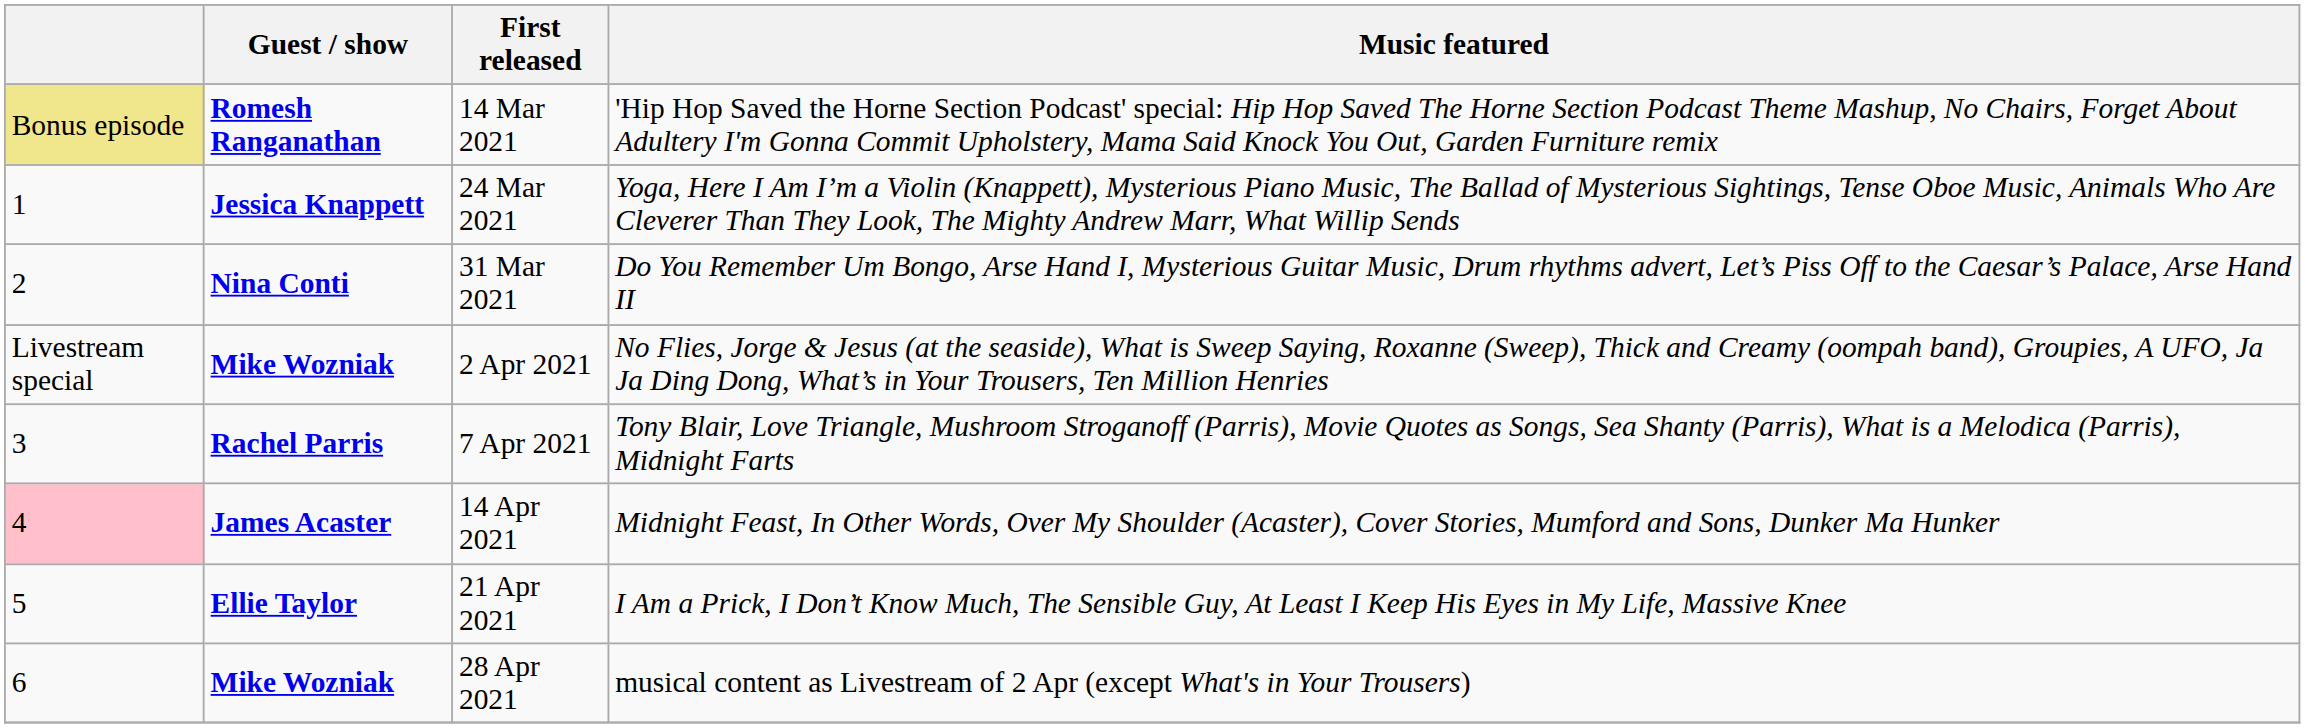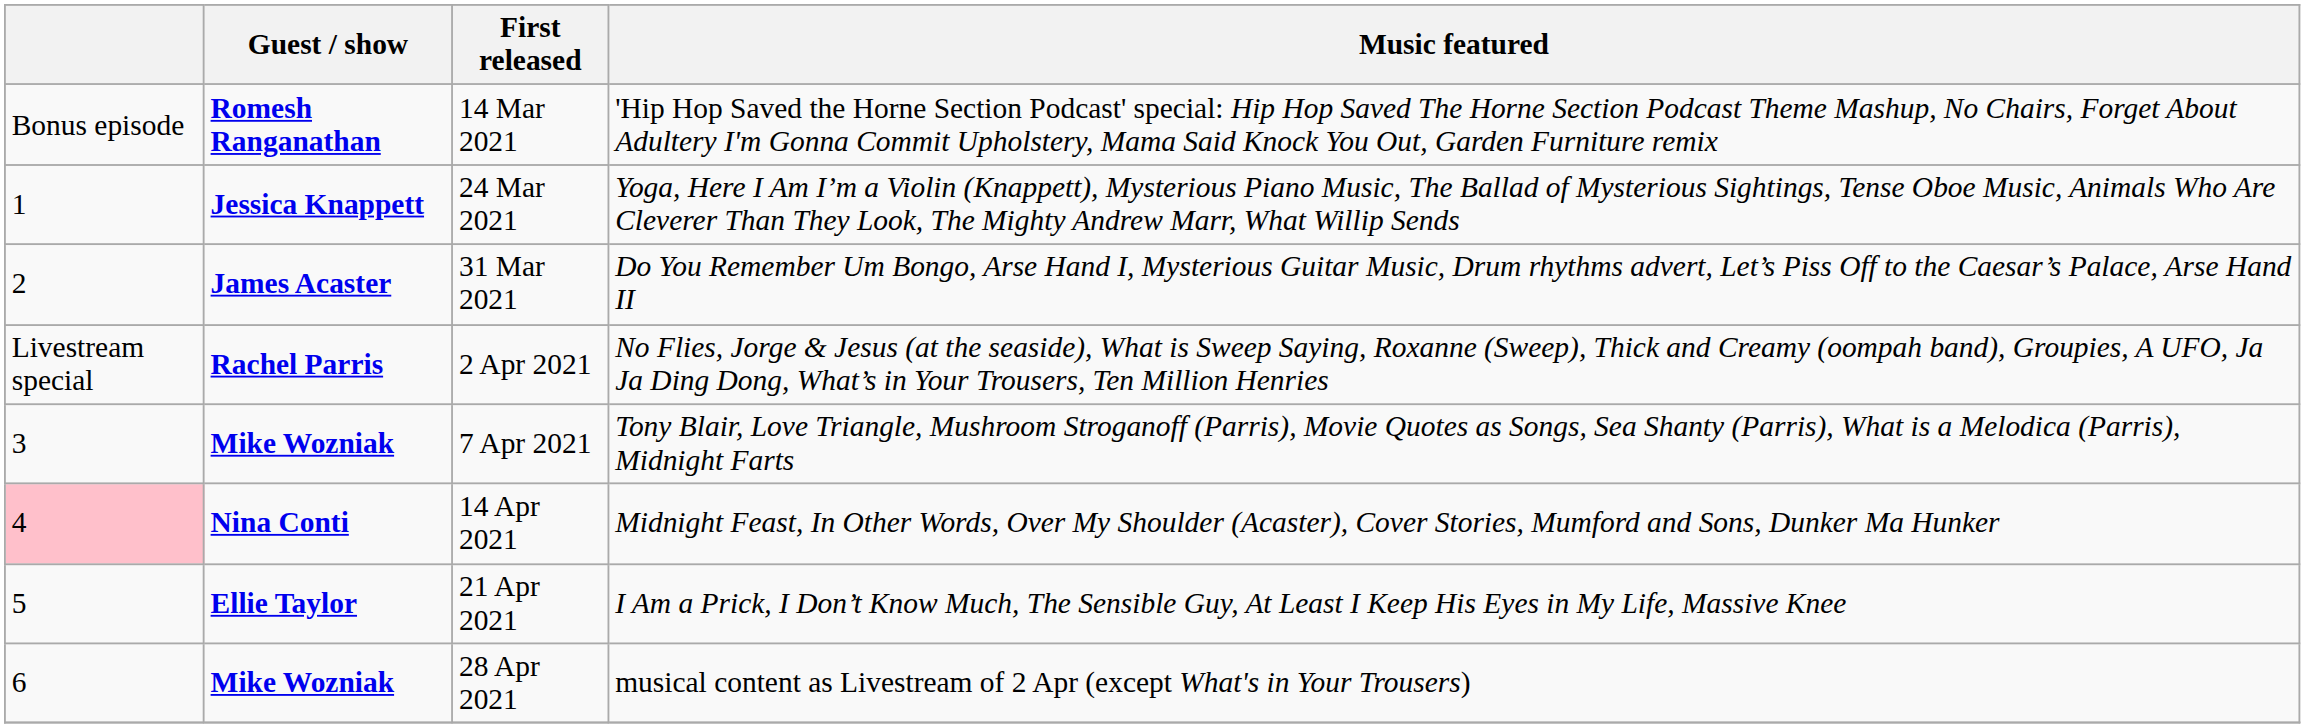14 Mar 2021 | column 1: khaki background -> no background
31 Mar 2021 | Guest / show: Nina Conti -> James Acaster
2 Apr 2021 | Guest / show: Mike Wozniak -> Rachel Parris
7 Apr 2021 | Guest / show: Rachel Parris -> Mike Wozniak
14 Apr 2021 | Guest / show: James Acaster -> Nina Conti
